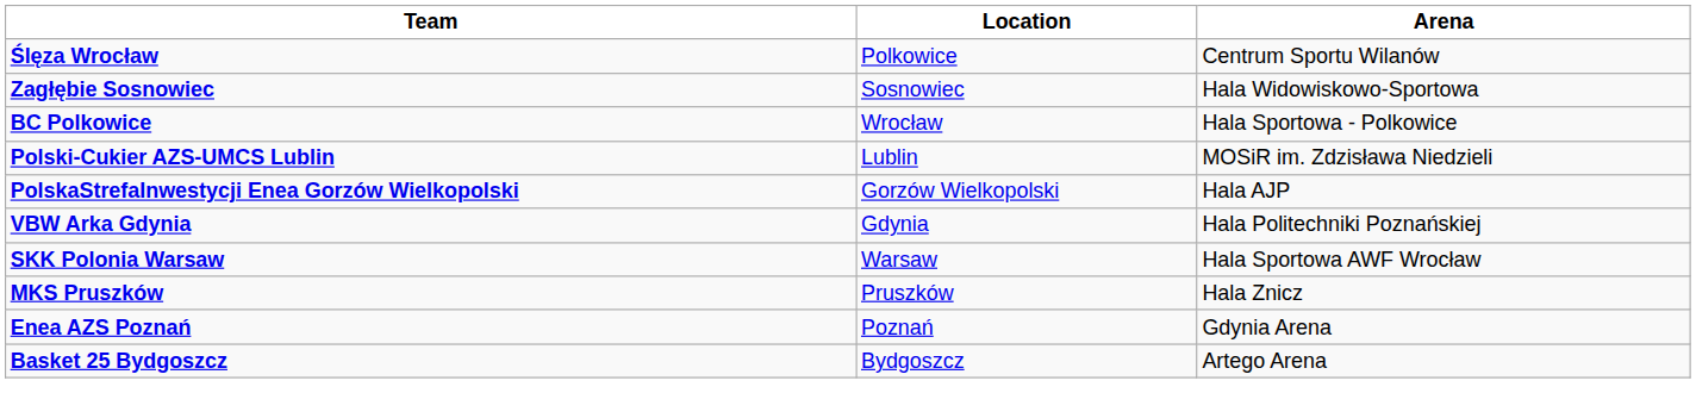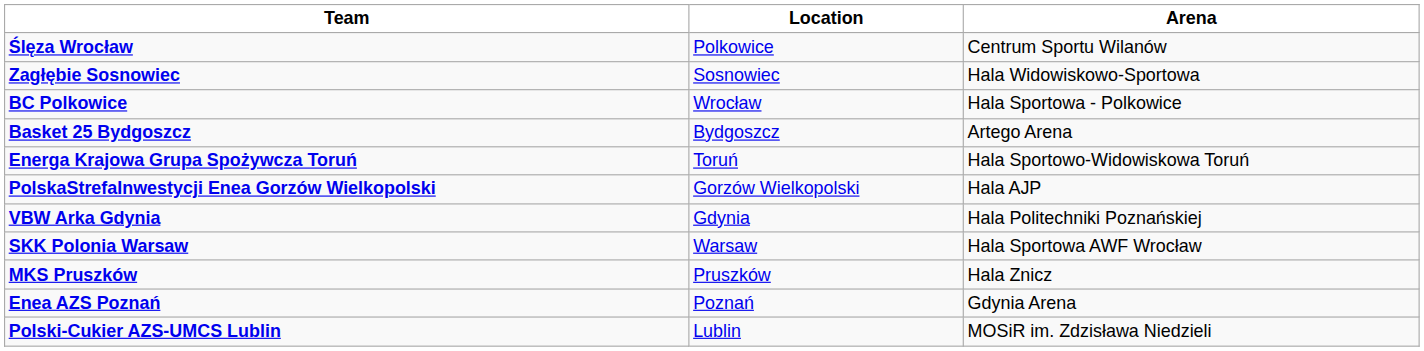rows swapped: Basket 25 Bydgoszcz <-> Polski-Cukier AZS-UMCS Lublin
+ row: Energa Krajowa Grupa Spożywcza Toruń | Toruń | Hala Sportowo-Widowiskowa Toruń
